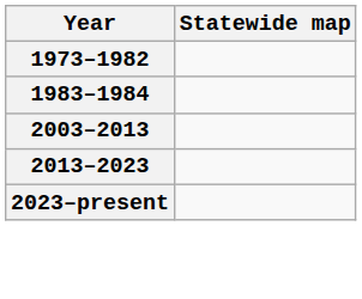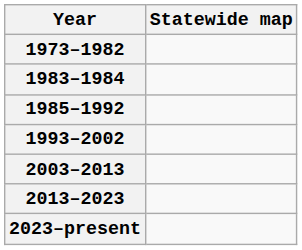+ row: 1985–1992
+ row: 1993–2002
